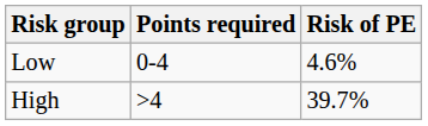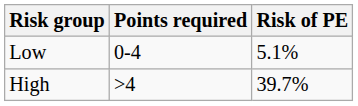Low | Risk of PE: 4.6% -> 5.1%
